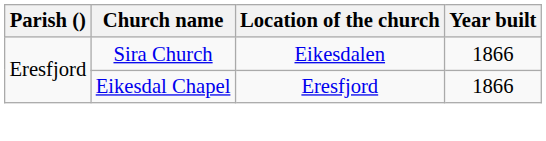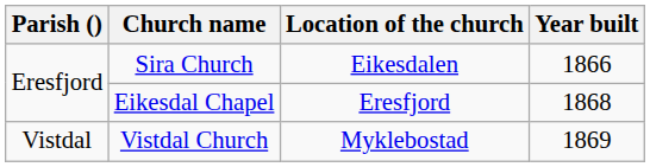Eikesdal Chapel | Year built: 1866 -> 1868
+ row: Vistdal | Vistdal Church | Myklebostad | 1869
